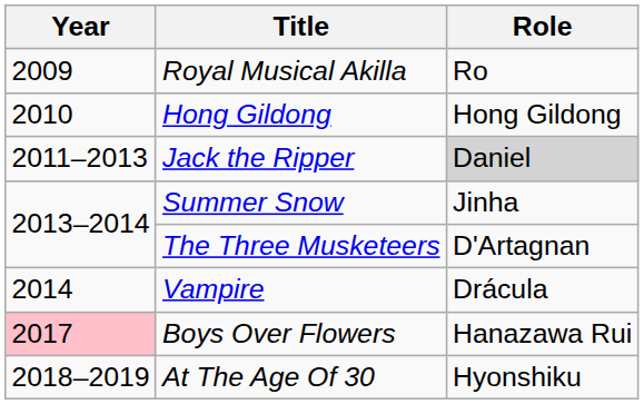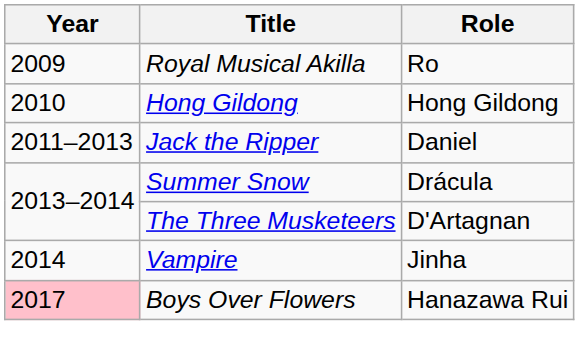Jack the Ripper | Role: lightgrey background -> no background
Summer Snow | Role: Jinha -> Drácula
Vampire | Role: Drácula -> Jinha
- row: 2018–2019 | At The Age Of 30 | Hyonshiku
